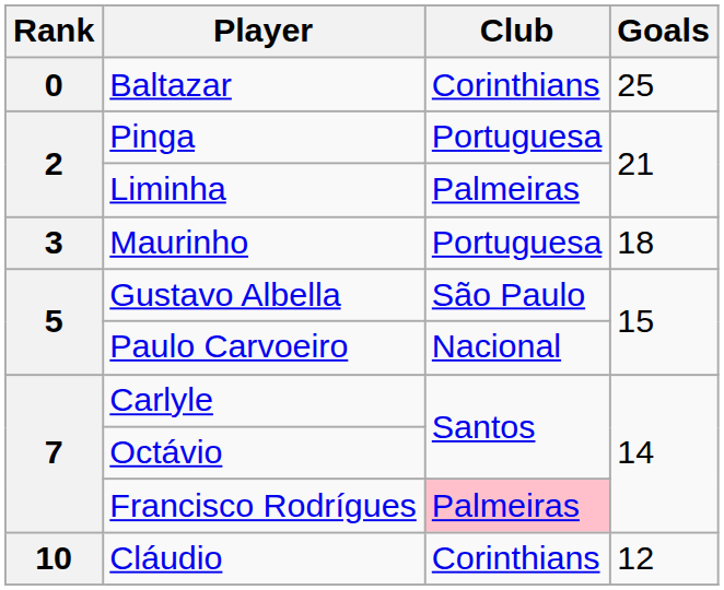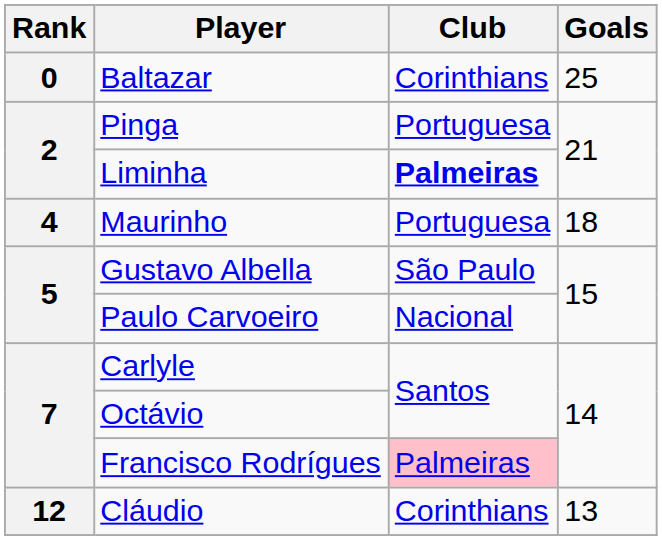Liminha | Club: normal -> bold
Maurinho | Rank: 3 -> 4
Cláudio | Rank: 10 -> 12
Cláudio | Goals: 12 -> 13
